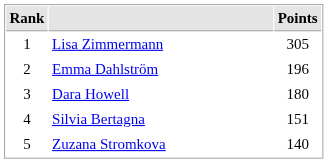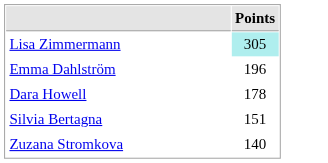- column: Rank | 1 | 2 | 3 | 4 | 5
Lisa Zimmermann | Points: no background -> paleturquoise background
Dara Howell | Points: 180 -> 178
